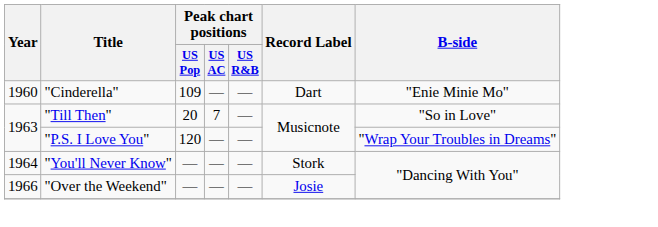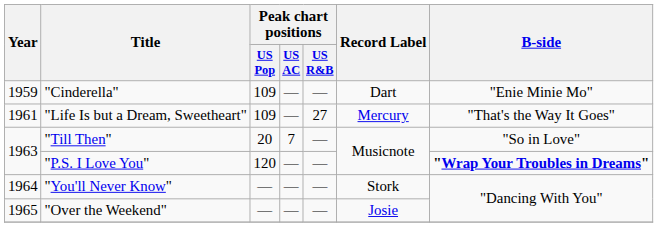"Cinderella" | Year: 1960 -> 1959
+ row: 1961 | "Life Is but a Dream, Sweetheart" | 109 | — | 27 | Mercury | "That's the Way It Goes"
"P.S. I Love You" | B-side: normal -> bold
"Over the Weekend" | Year: 1966 -> 1965
